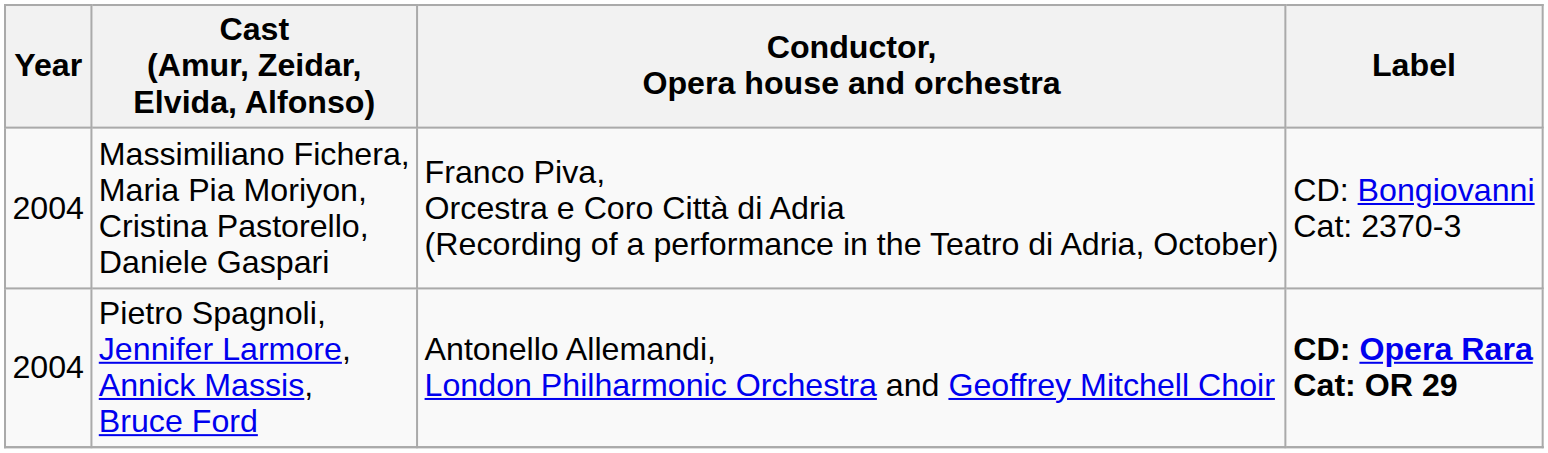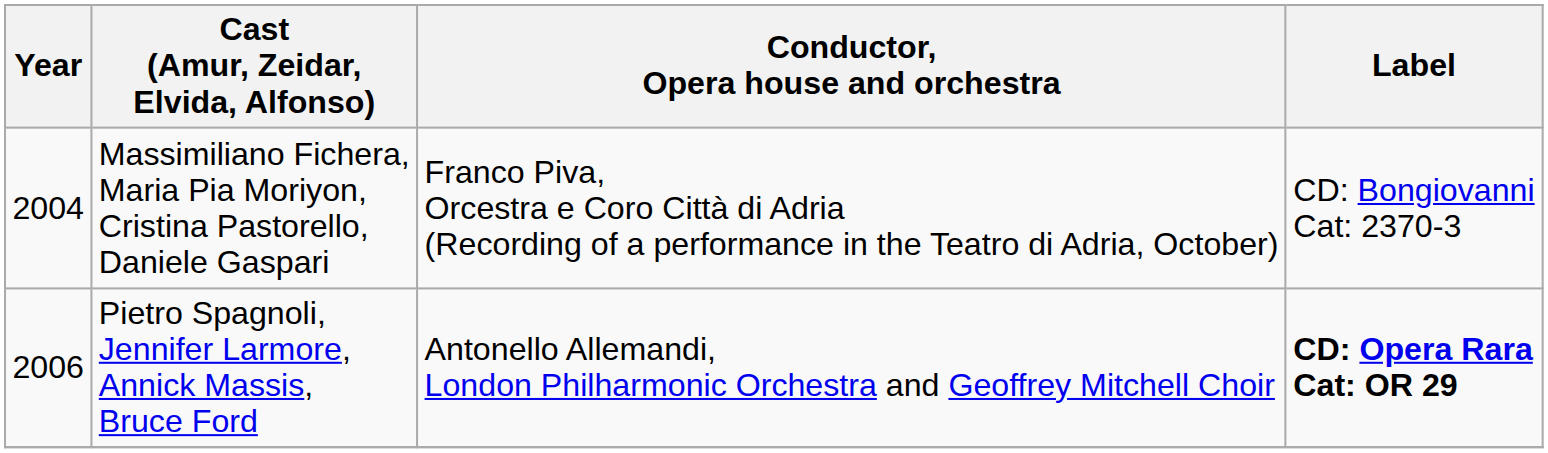Pietro Spagnoli, Jennifer Larmore, Annick Massis, Bruce Ford | Year: 2004 -> 2006
